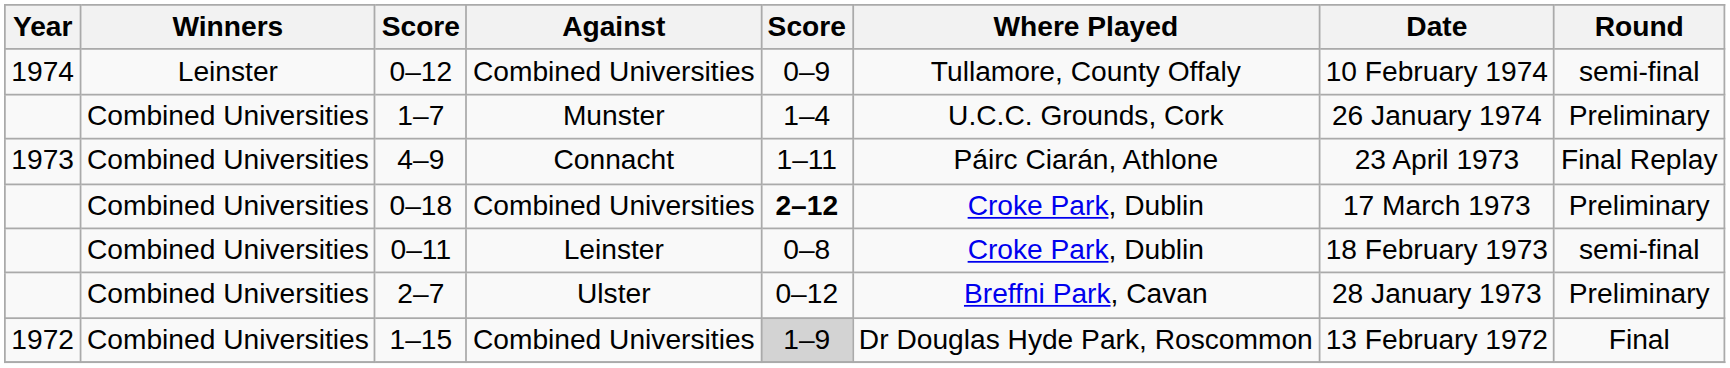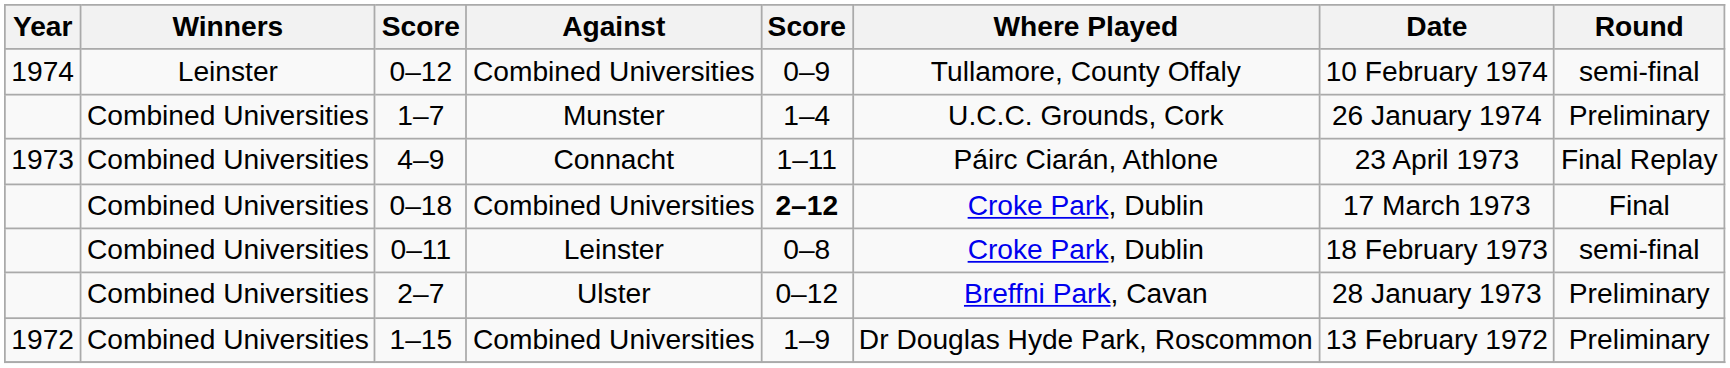0–18 | Round: Preliminary -> Final
1–15 | column 5: lightgrey background -> no background
1–15 | Round: Final -> Preliminary
